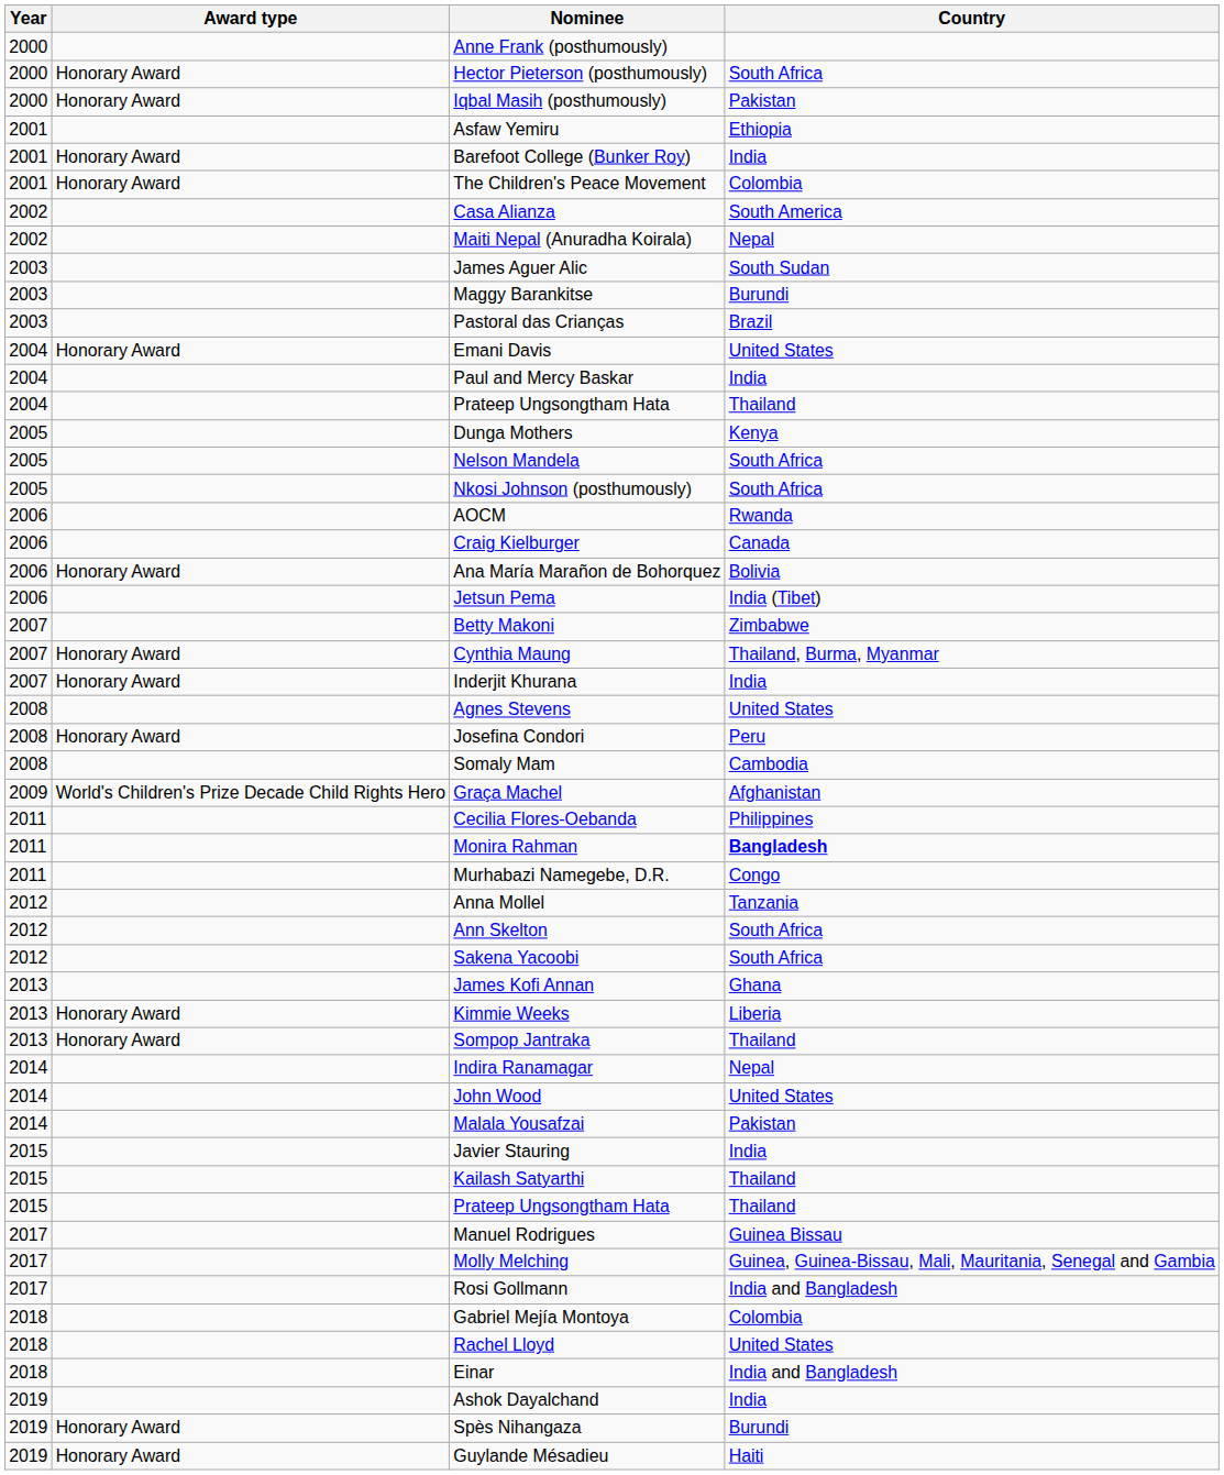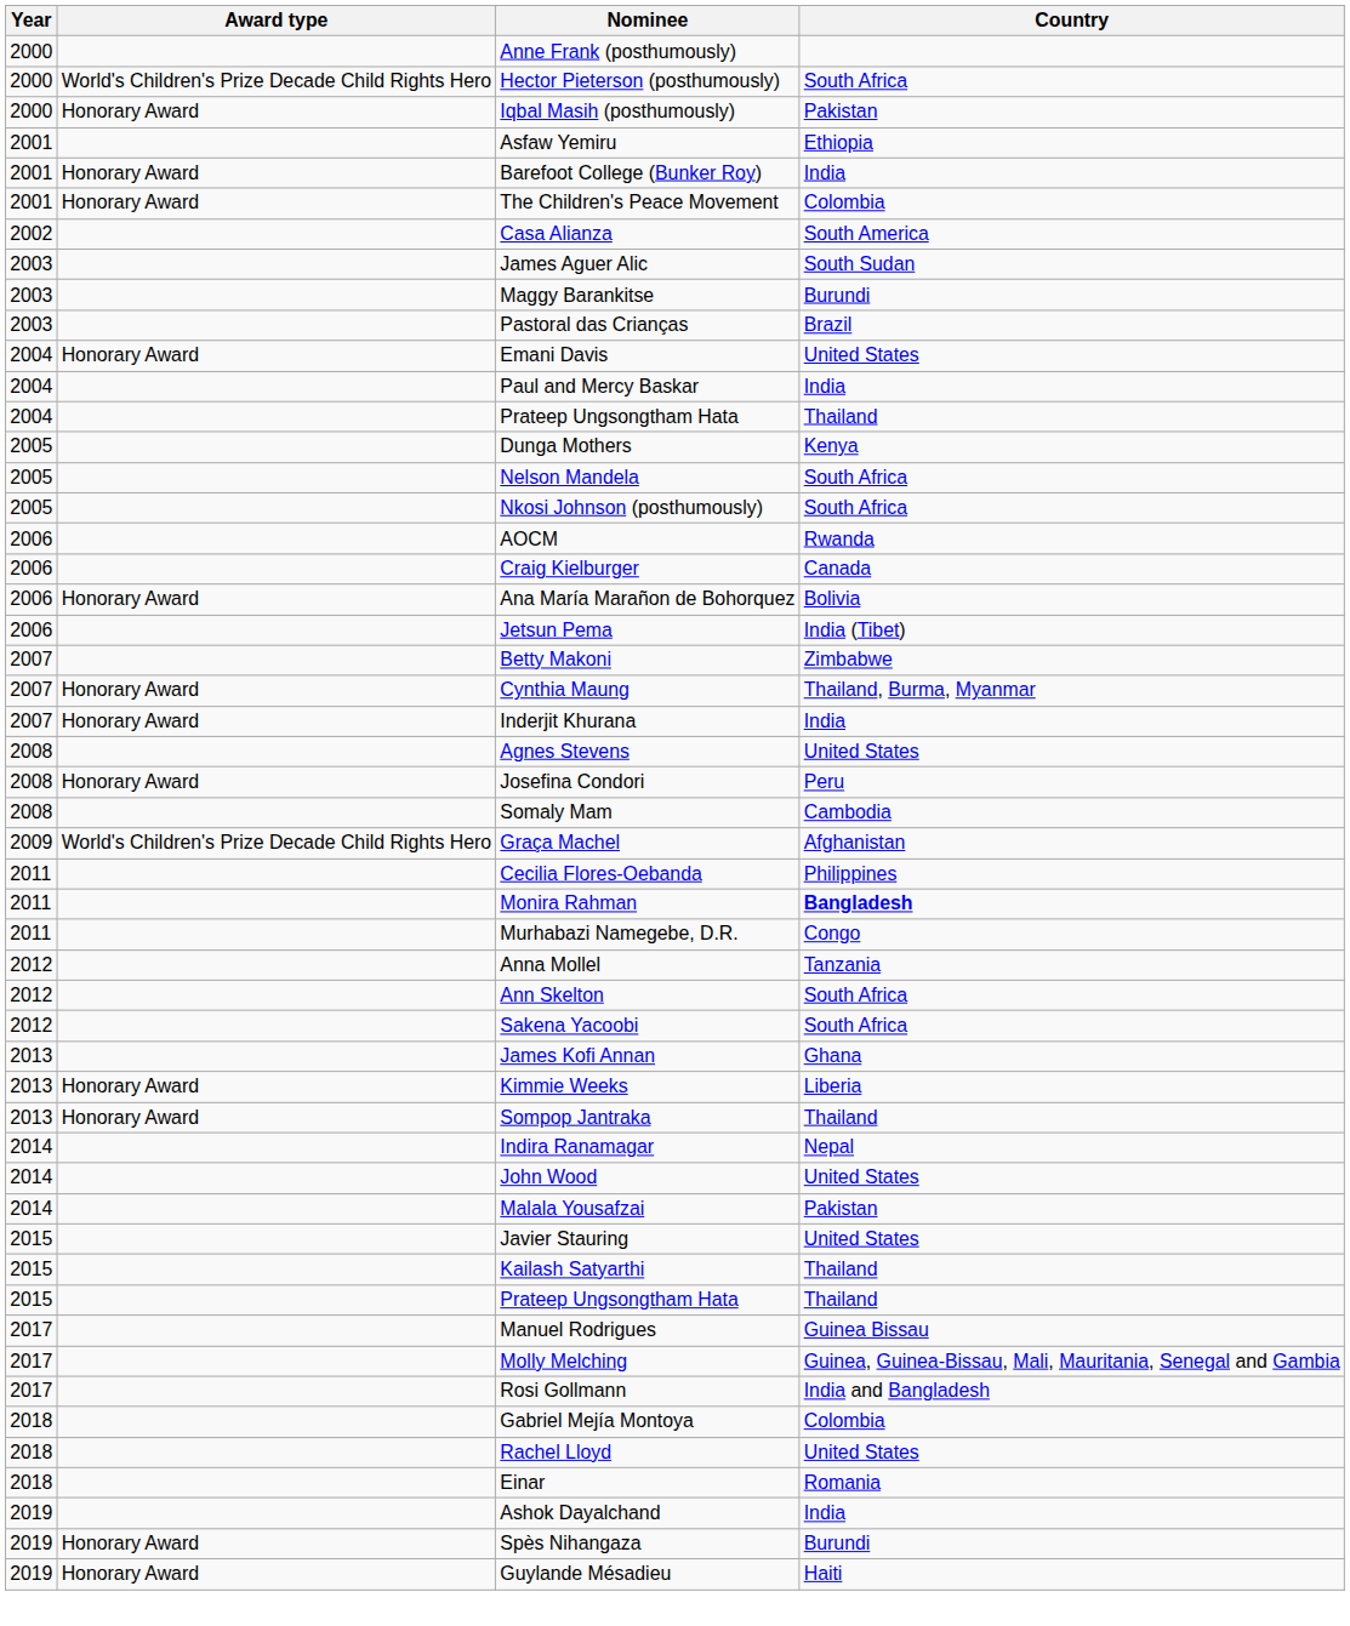Hector Pieterson (posthumously) | Award type: Honorary Award -> World's Children's Prize Decade Child Rights Hero
- row: 2002 | Maiti Nepal (Anuradha Koirala) | Nepal
Javier Stauring | Country: India -> United States
Einar | Country: India and Bangladesh -> Romania
